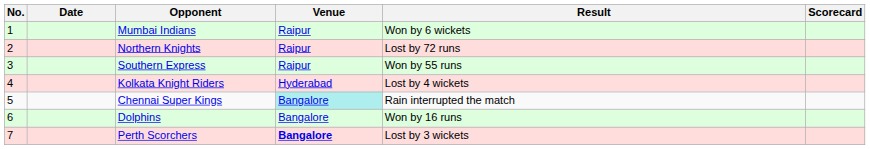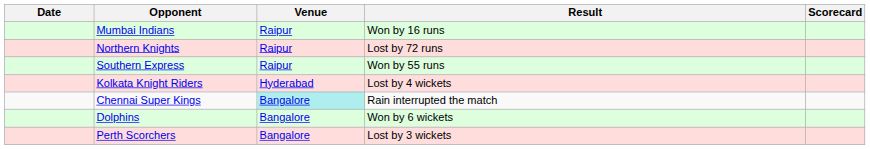- column: No. | 1 | 2 | 3 | 4 | 5 | 6 | 7
Mumbai Indians | Result: Won by 6 wickets -> Won by 16 runs
Dolphins | Result: Won by 16 runs -> Won by 6 wickets
Perth Scorchers | Venue: bold -> normal
